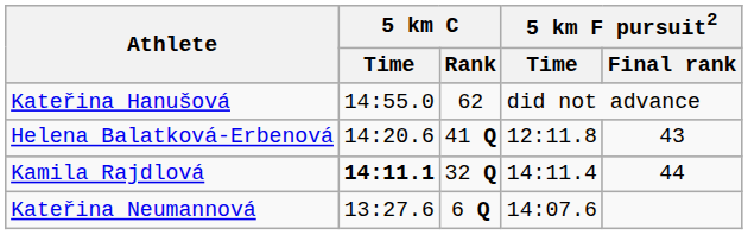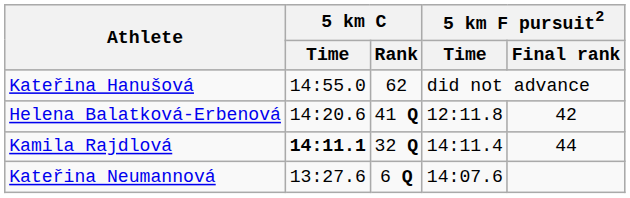Helena Balatková-Erbenová | 5 km F pursuit2 / Final rank: 43 -> 42
